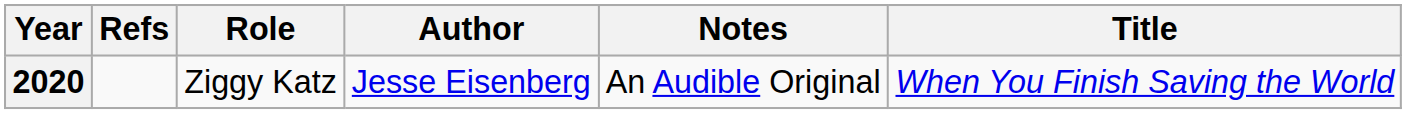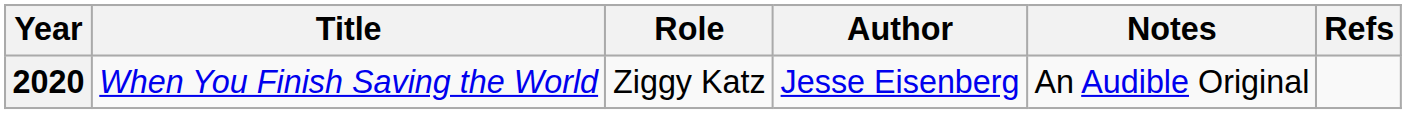columns swapped: Title <-> Refs
